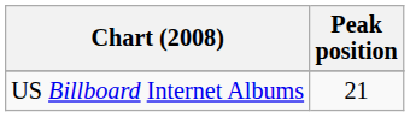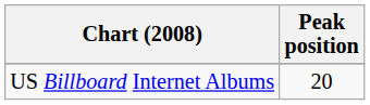US Billboard Internet Albums | Peak position: 21 -> 20
